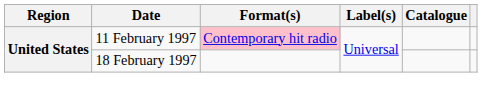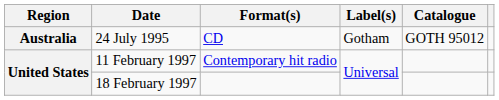+ row: Australia | 24 July 1995 | CD | Gotham | GOTH 95012
11 February 1997 | Format(s): pink background -> no background
